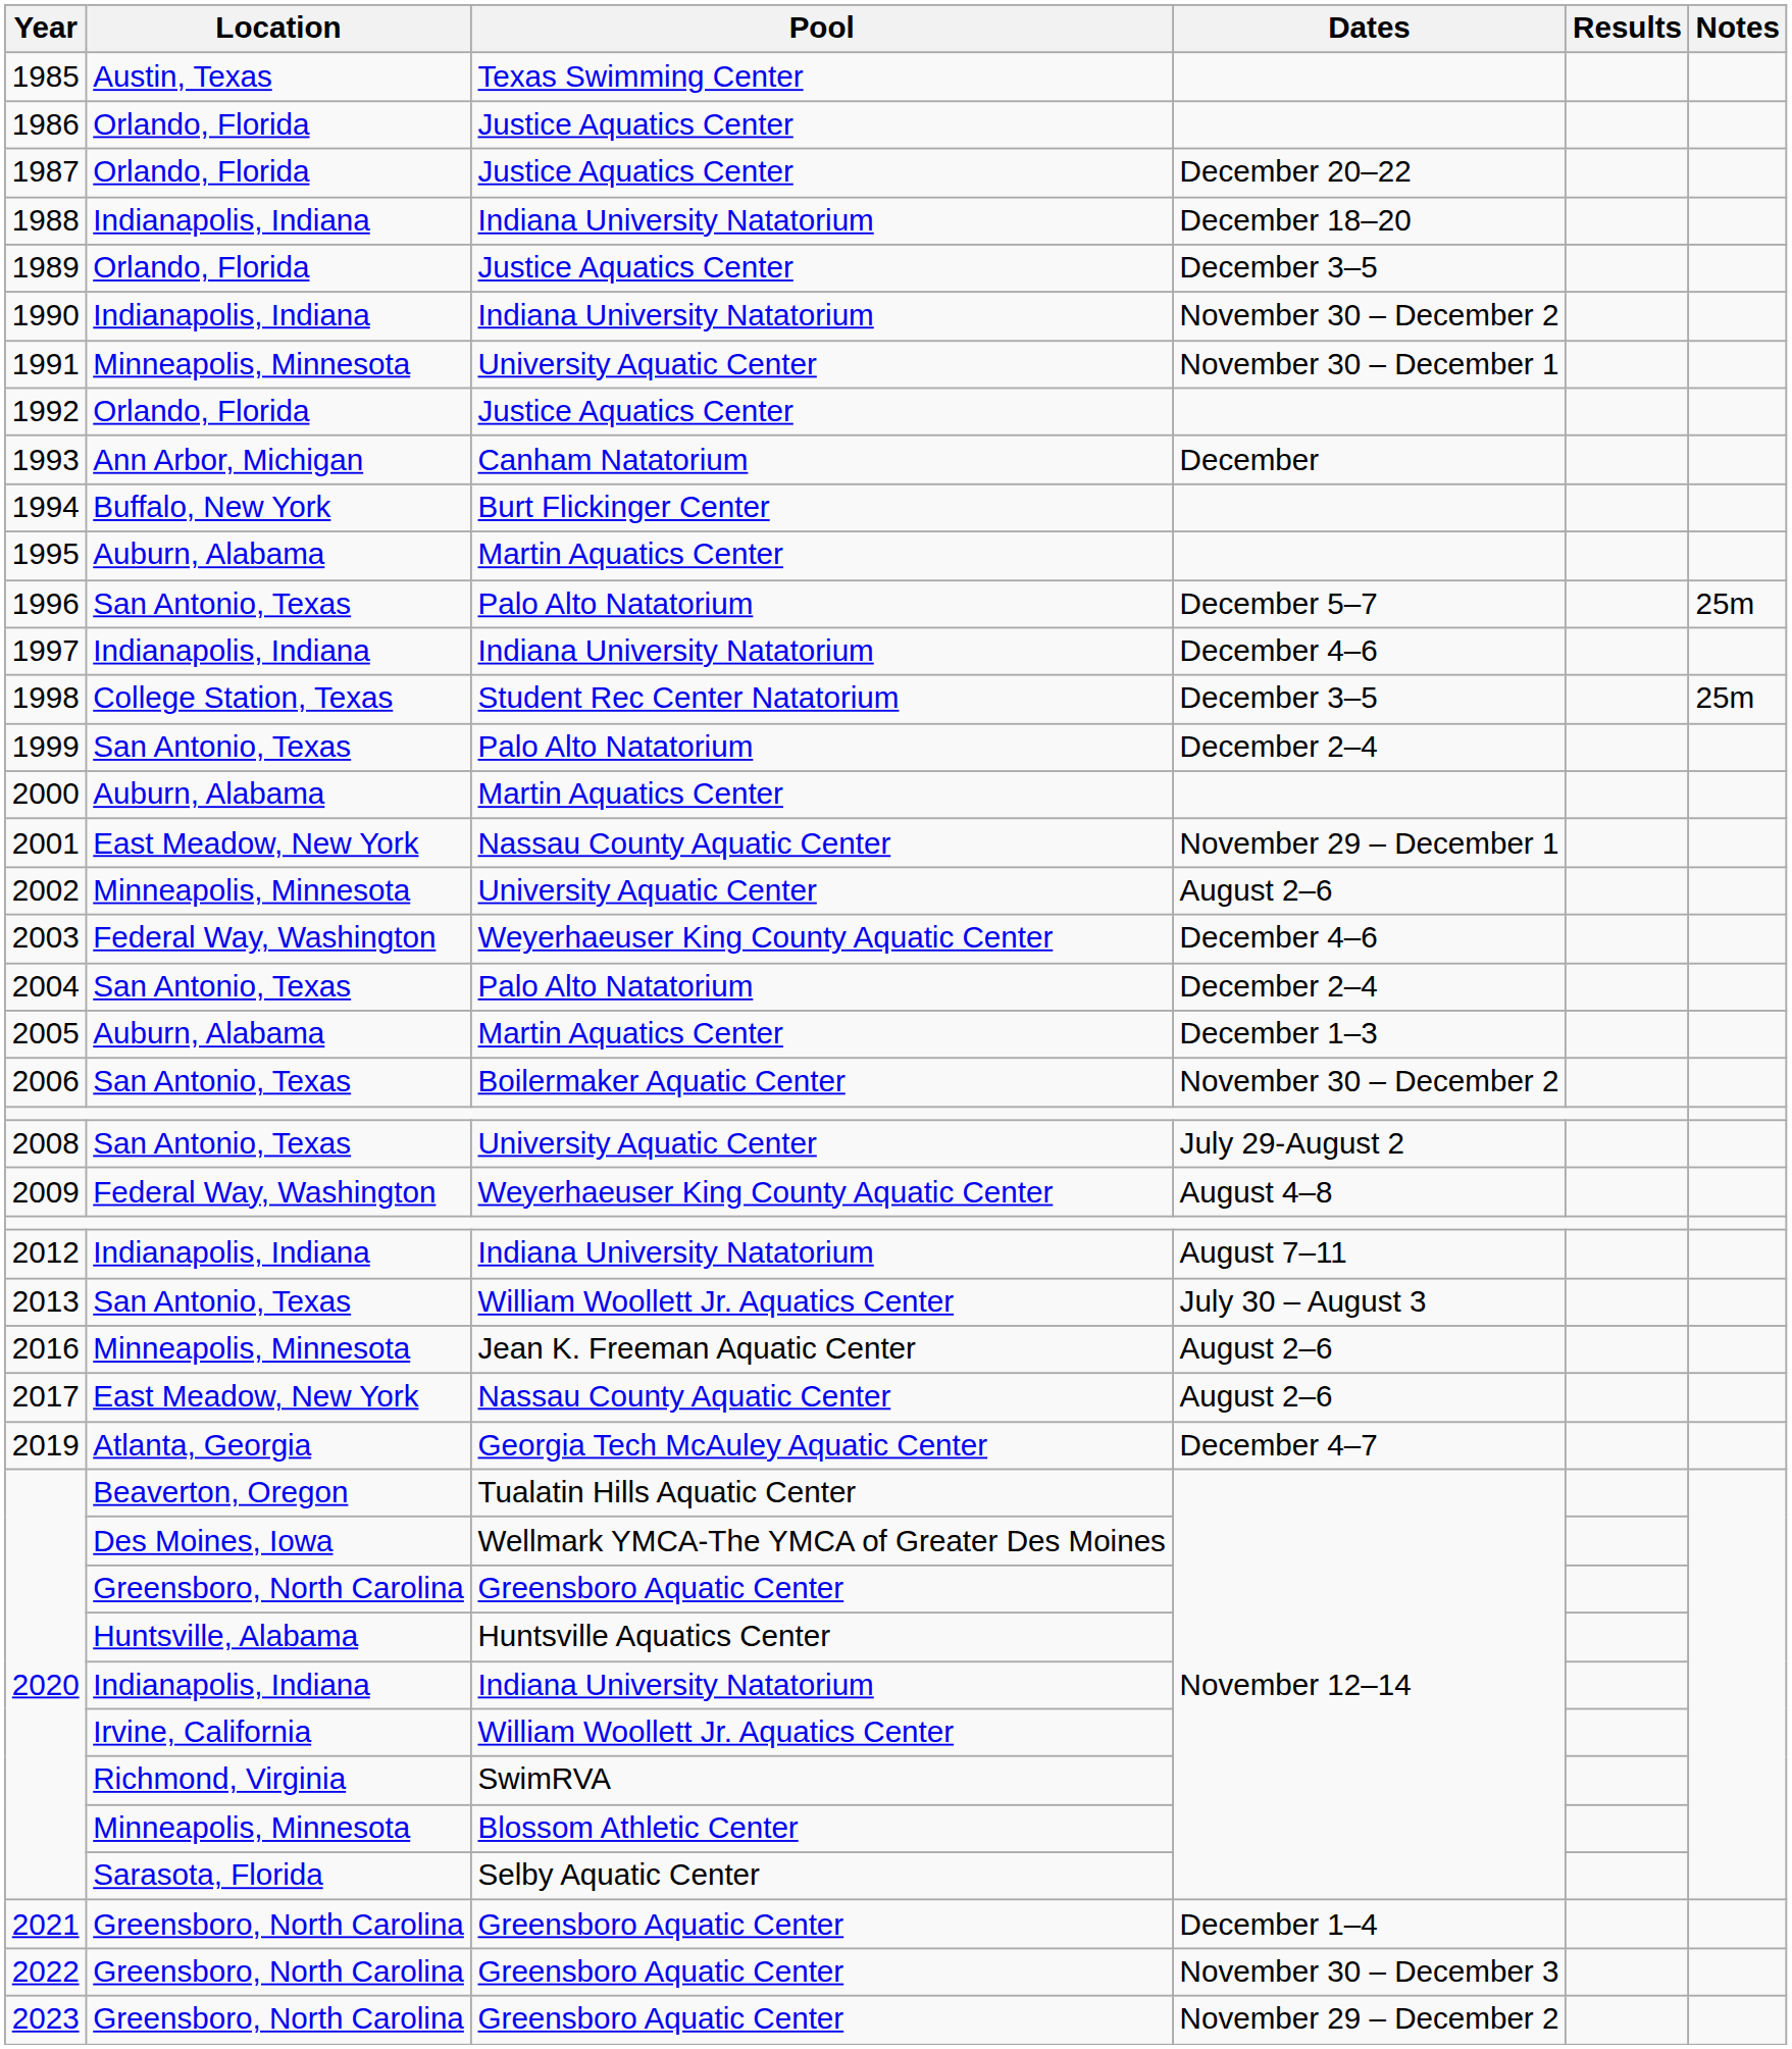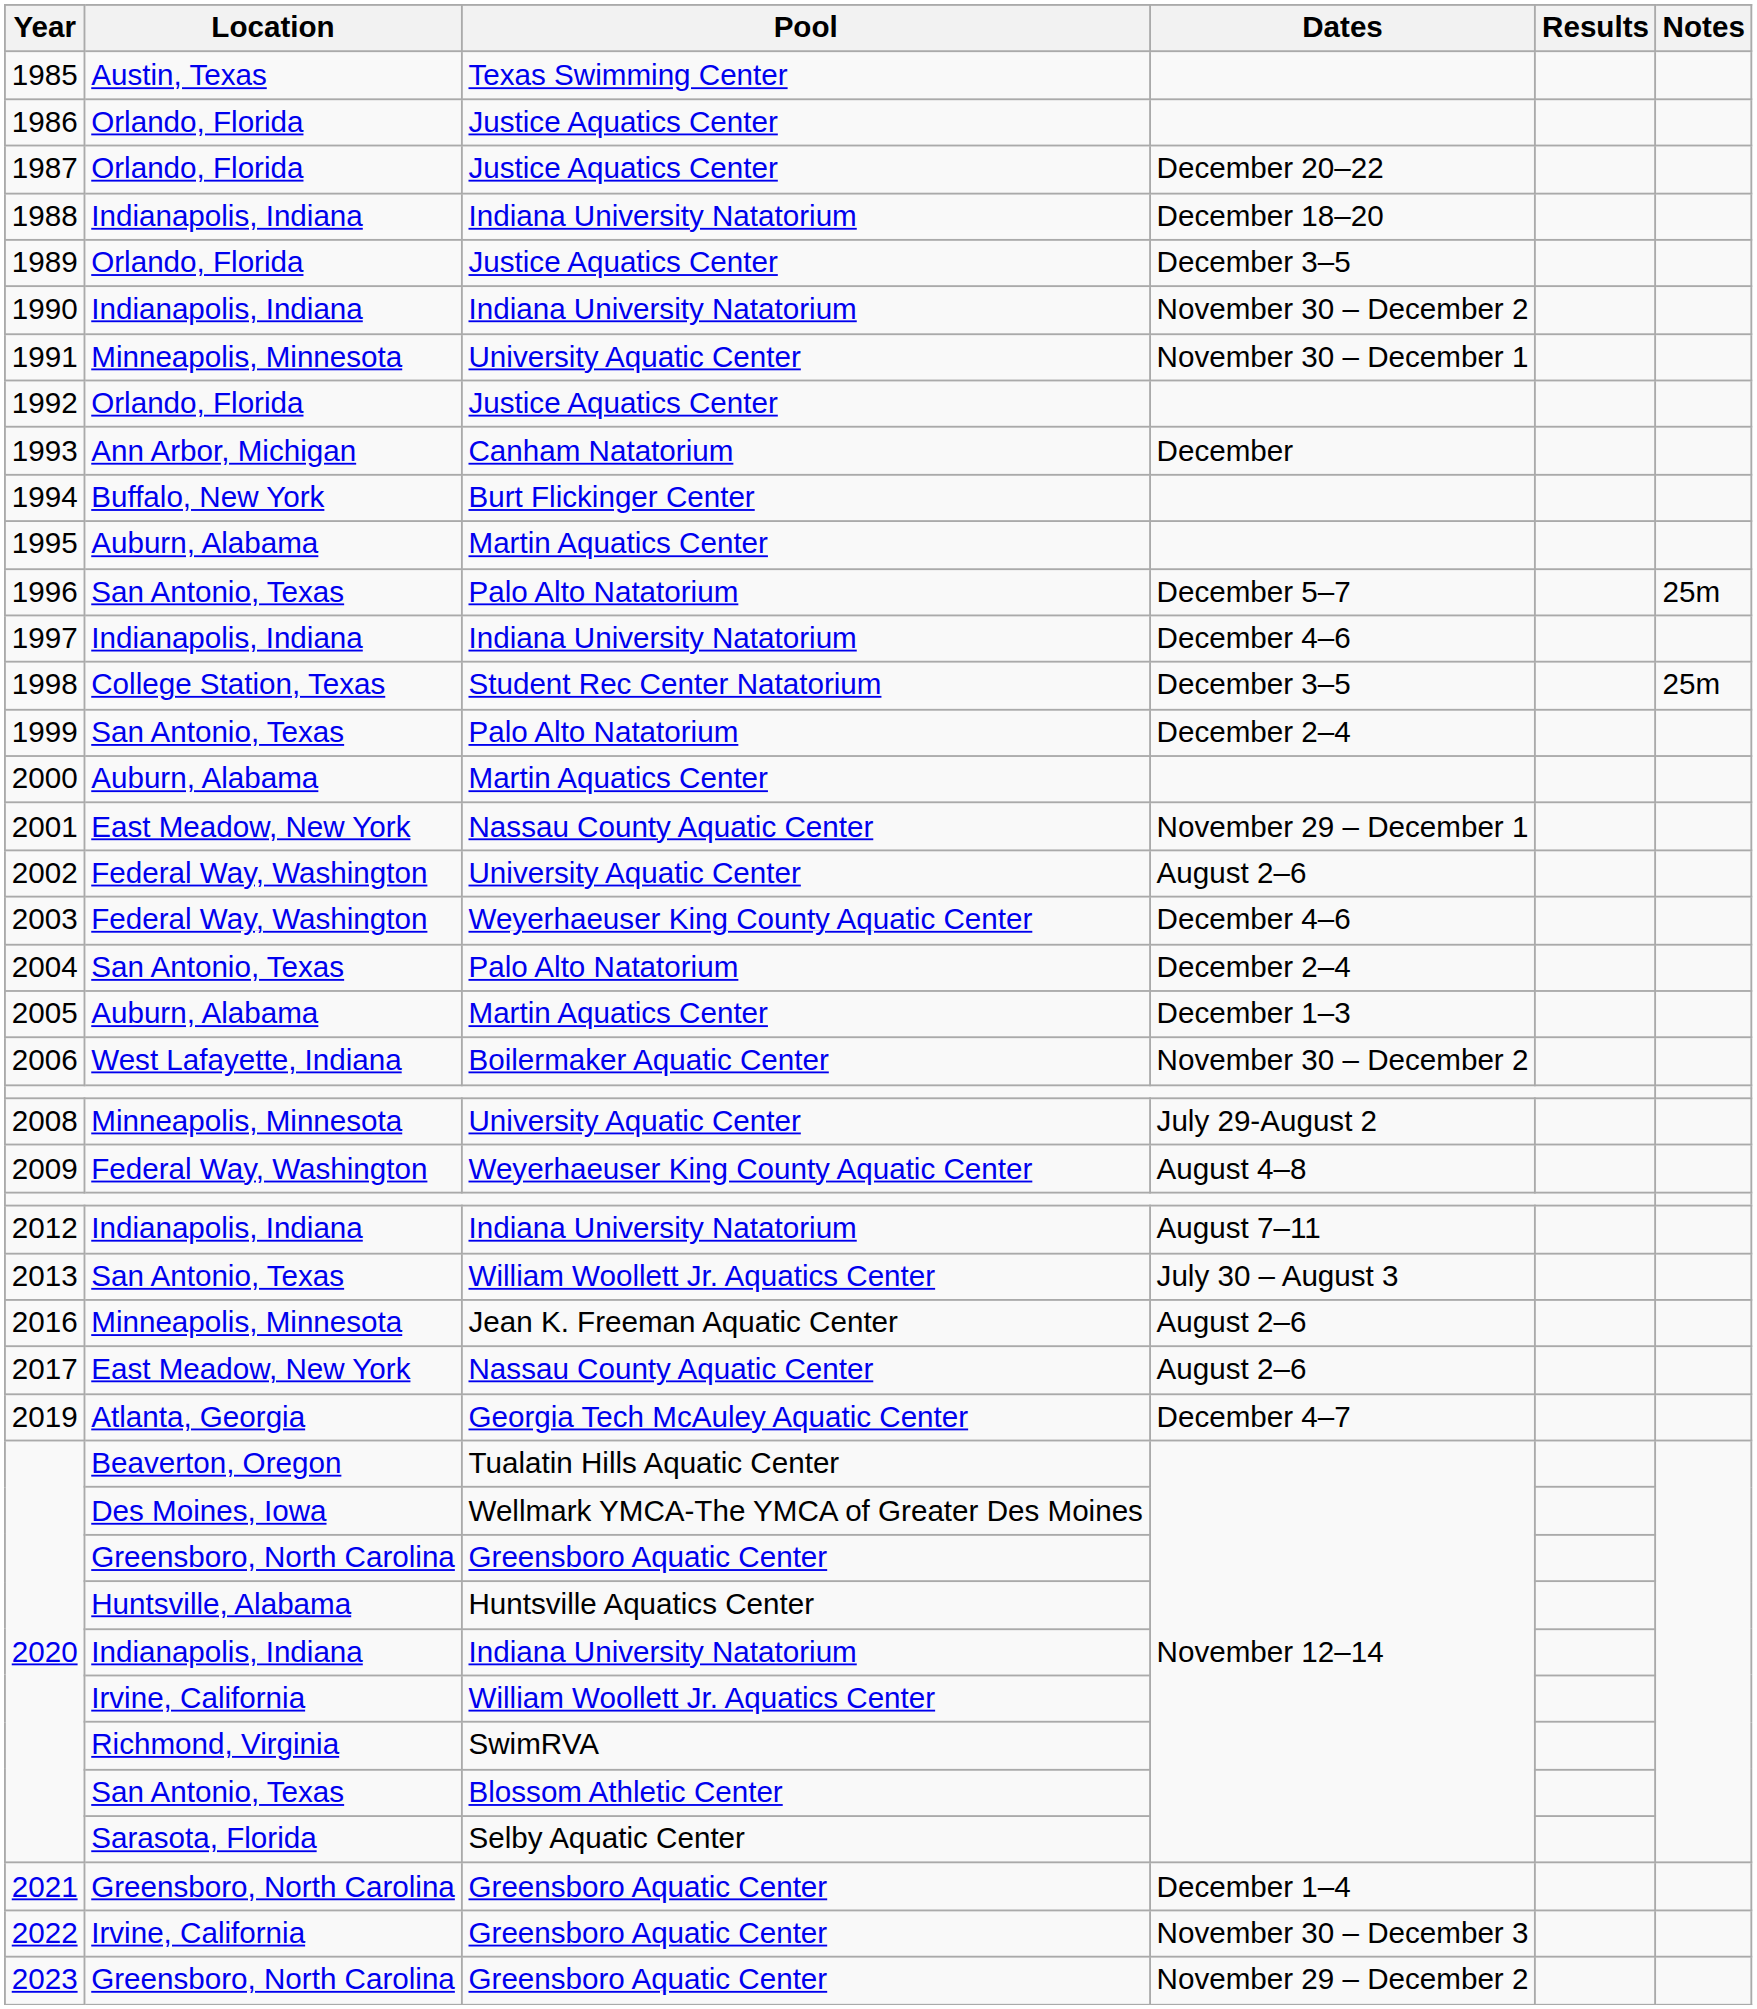2002 | Location: Minneapolis, Minnesota -> Federal Way, Washington
2006 | Location: San Antonio, Texas -> West Lafayette, Indiana
2008 | Location: San Antonio, Texas -> Minneapolis, Minnesota
2020 / Blossom Athletic Center | Location: Minneapolis, Minnesota -> San Antonio, Texas
2022 | Location: Greensboro, North Carolina -> Irvine, California
